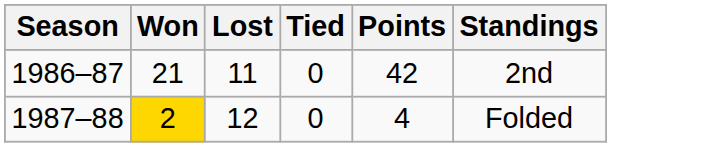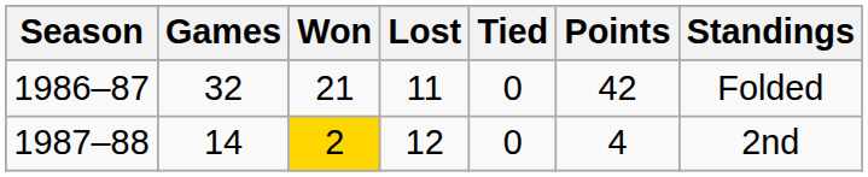+ column: Games | 32 | 14
1986–87 | Standings: 2nd -> Folded
1987–88 | Standings: Folded -> 2nd
